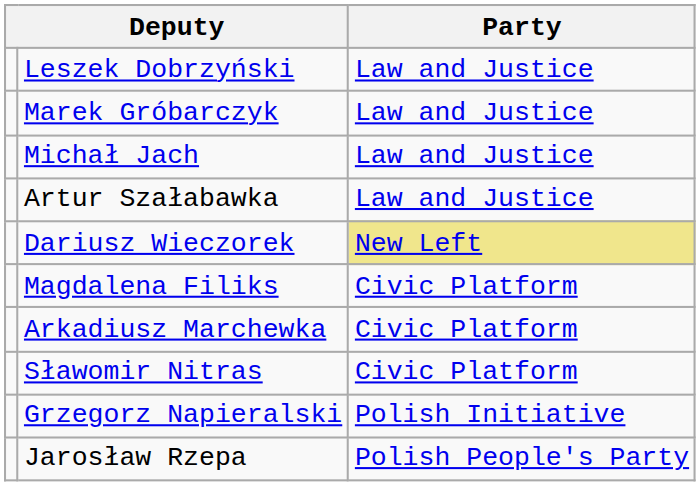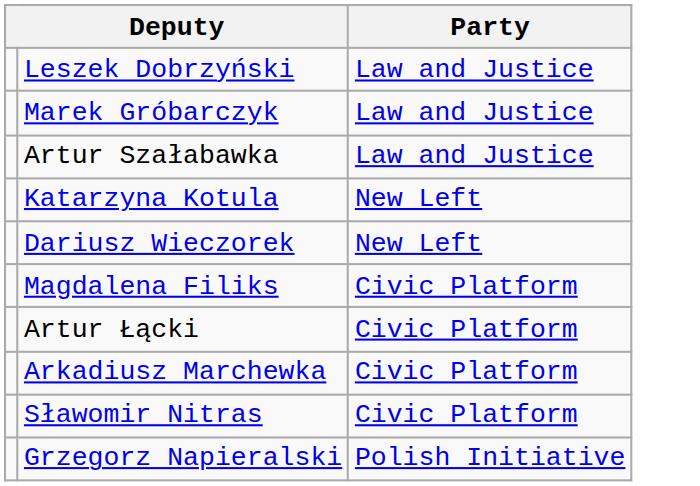- row: Michał Jach | Law and Justice
+ row: Katarzyna Kotula | New Left
Dariusz Wieczorek | Party: khaki background -> no background
+ row: Artur Łącki | Civic Platform
- row: Jarosław Rzepa | Polish People's Party
